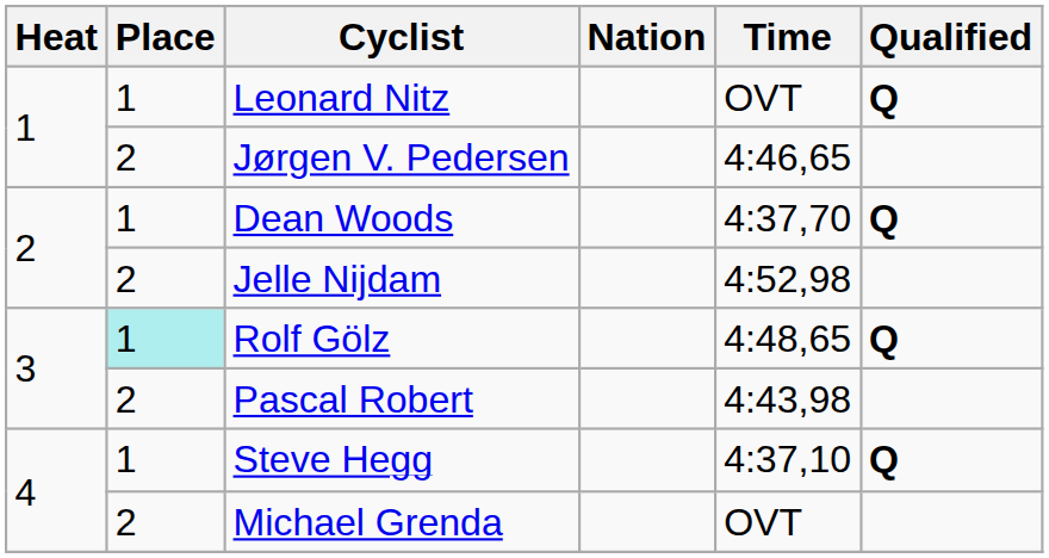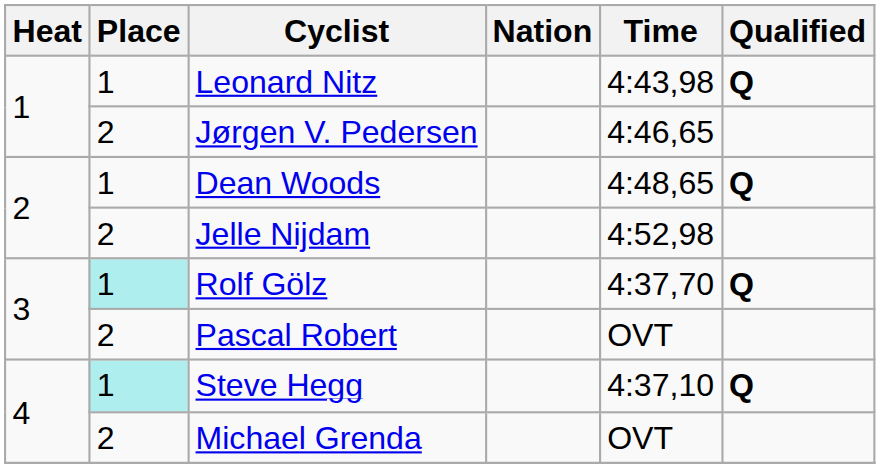Leonard Nitz | Time: OVT -> 4:43,98
Dean Woods | Time: 4:37,70 -> 4:48,65
Rolf Gölz | Time: 4:48,65 -> 4:37,70
Pascal Robert | Time: 4:43,98 -> OVT
Steve Hegg | Place: no background -> paleturquoise background
